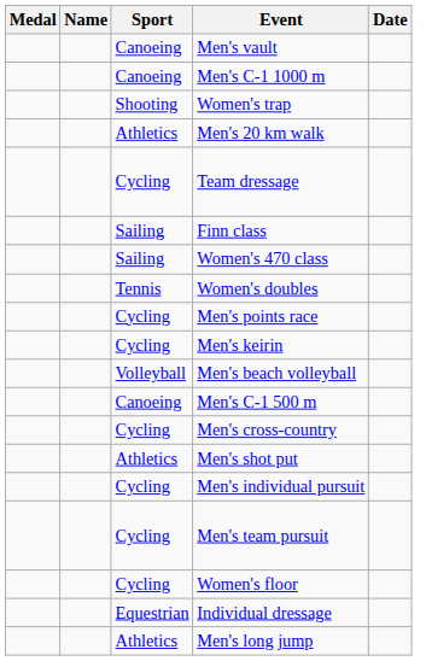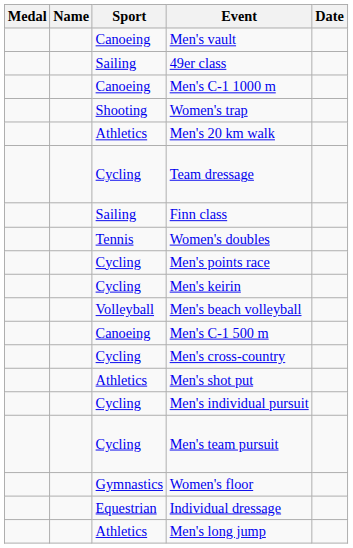+ row: Sailing | 49er class
- row: Sailing | Women's 470 class
Women's floor | Sport: Cycling -> Gymnastics
